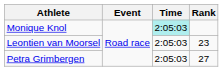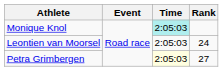Leontien van Moorsel | Rank: 23 -> 24
Petra Grimbergen | Time: no background -> lightyellow background
